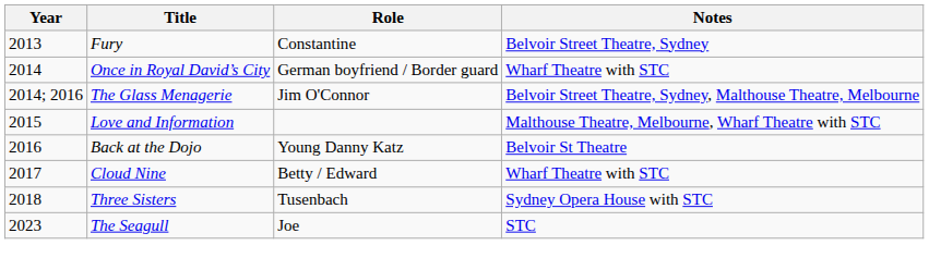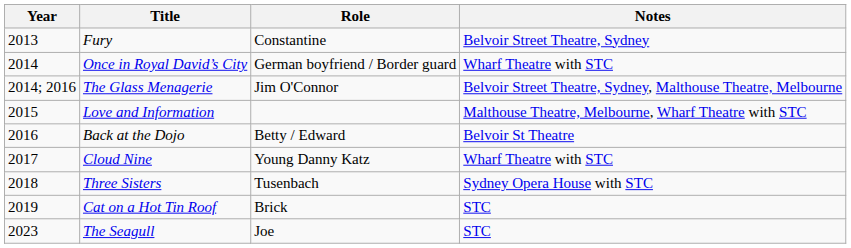Back at the Dojo | Role: Young Danny Katz -> Betty / Edward
Cloud Nine | Role: Betty / Edward -> Young Danny Katz
+ row: 2019 | Cat on a Hot Tin Roof | Brick | STC
